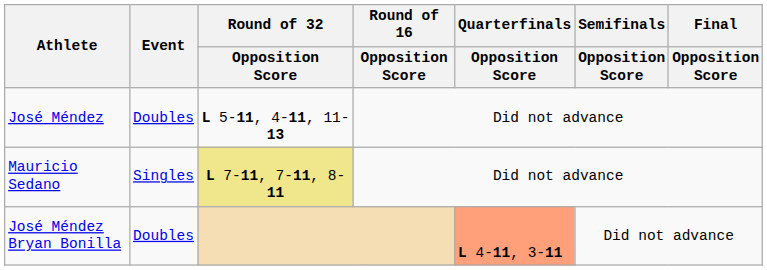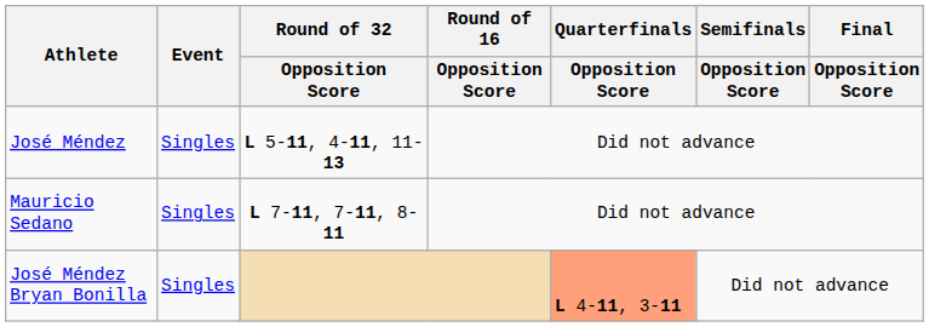José Méndez | Event: Doubles -> Singles
Mauricio Sedano | Round of 32 / Opposition Score: khaki background -> no background
José Méndez Bryan Bonilla | Event: Doubles -> Singles
